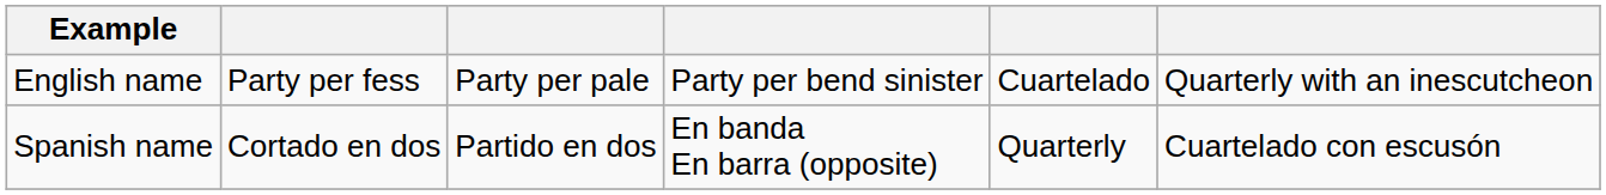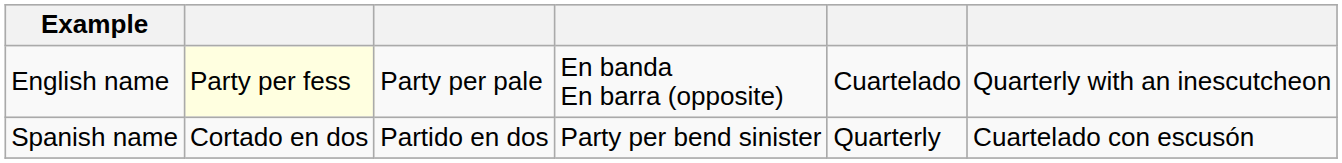English name | column 2: no background -> lightyellow background
English name | column 4: Party per bend sinister -> En banda En barra (opposite)
Spanish name | column 4: En banda En barra (opposite) -> Party per bend sinister
